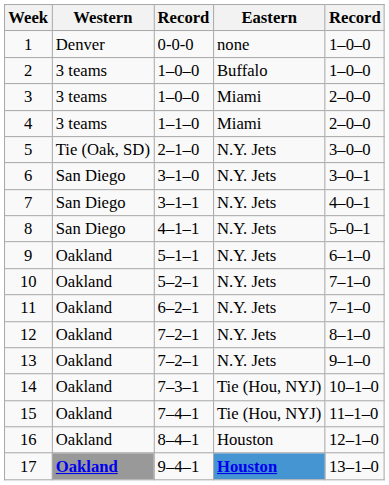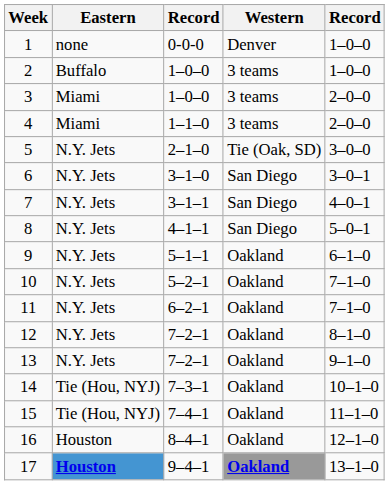columns swapped: Eastern <-> Western
